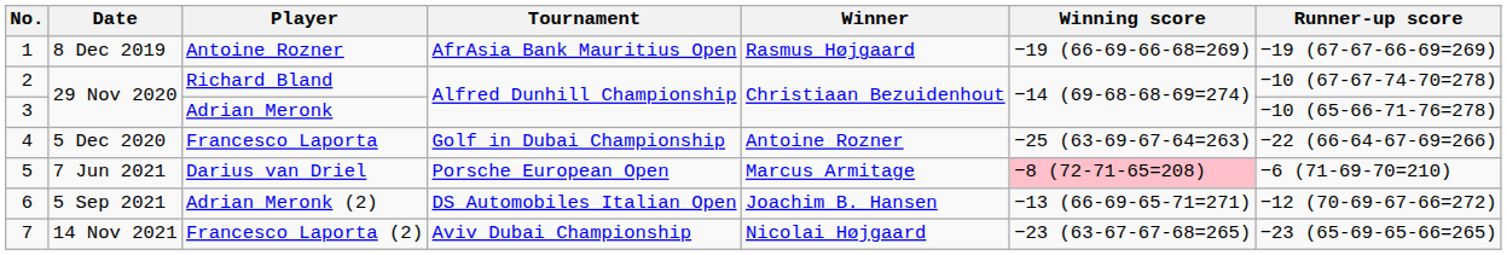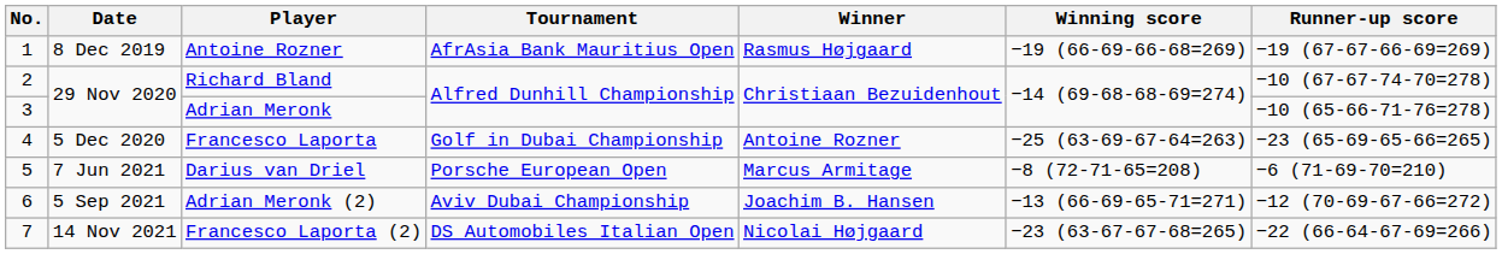Francesco Laporta | Runner-up score: −22 (66-64-67-69=266) -> −23 (65-69-65-66=265)
Darius van Driel | Winning score: pink background -> no background
Adrian Meronk (2) | Tournament: DS Automobiles Italian Open -> Aviv Dubai Championship
Francesco Laporta (2) | Tournament: Aviv Dubai Championship -> DS Automobiles Italian Open
Francesco Laporta (2) | Runner-up score: −23 (65-69-65-66=265) -> −22 (66-64-67-69=266)
